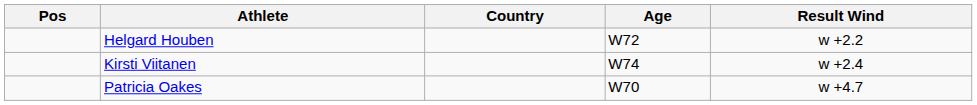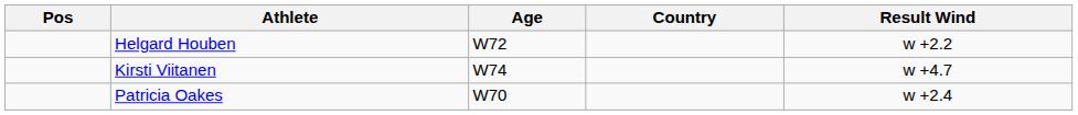columns swapped: Age <-> Country
Kirsti Viitanen | Result Wind: w +2.4 -> w +4.7
Patricia Oakes | Result Wind: w +4.7 -> w +2.4
